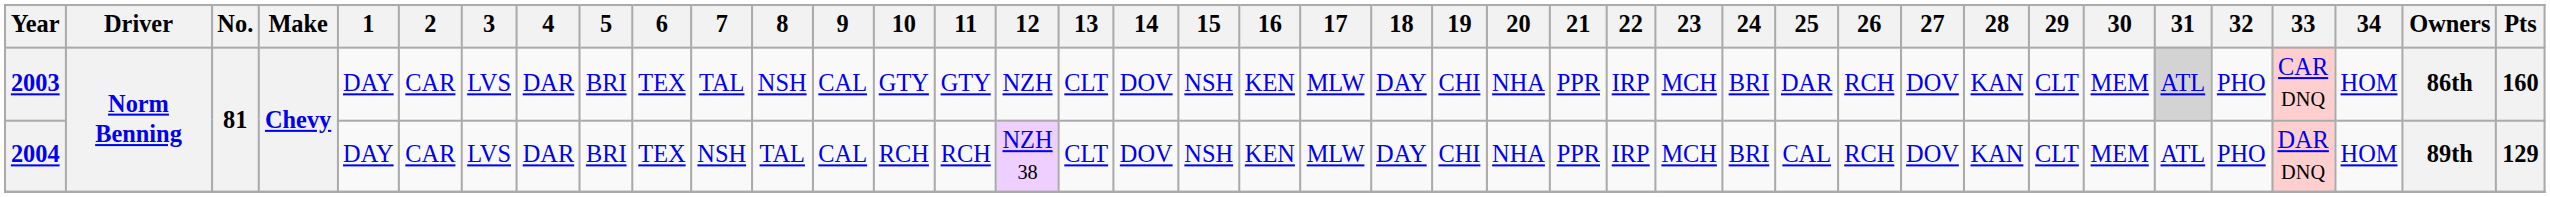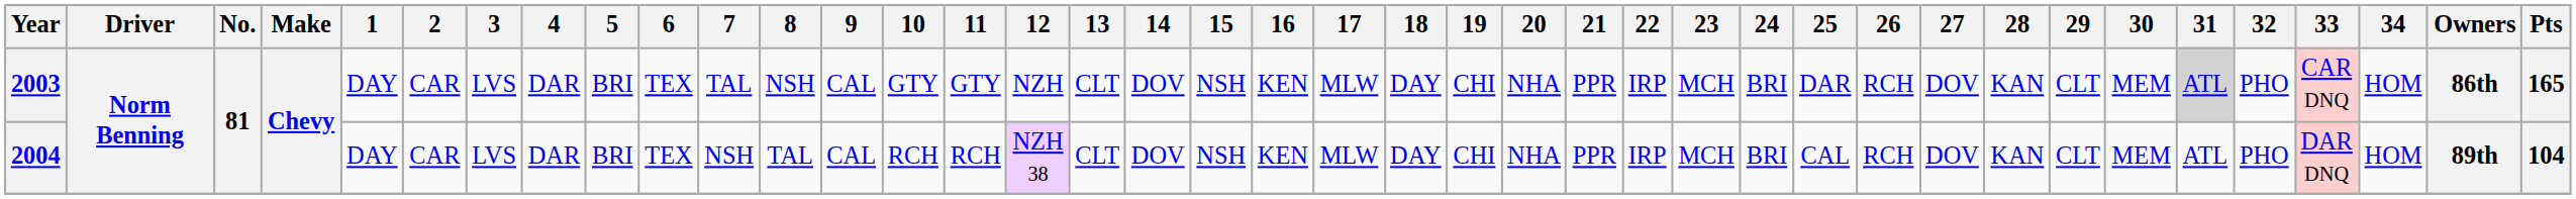2003 | Pts: 160 -> 165
2004 | Pts: 129 -> 104
